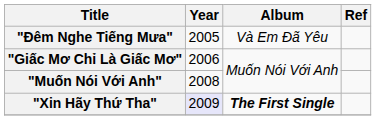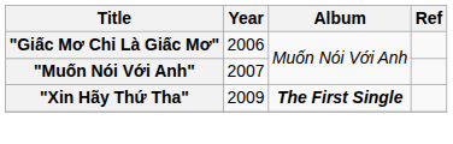- row: "Đêm Nghe Tiếng Mưa" | 2005 | Và Em Đã Yêu
"Muốn Nói Với Anh" | Year: 2008 -> 2007
"Xin Hãy Thứ Tha" | Year: lavender background -> no background
